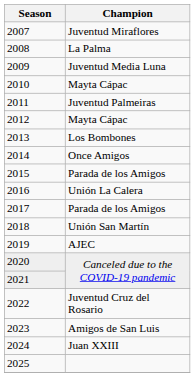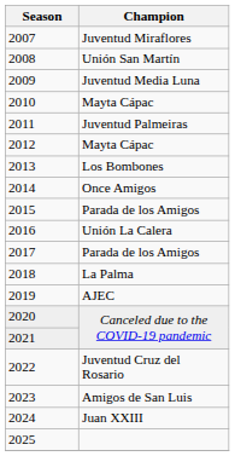2008 | Champion: La Palma -> Unión San Martín
2018 | Champion: Unión San Martín -> La Palma
